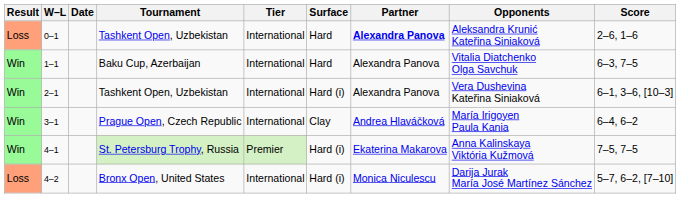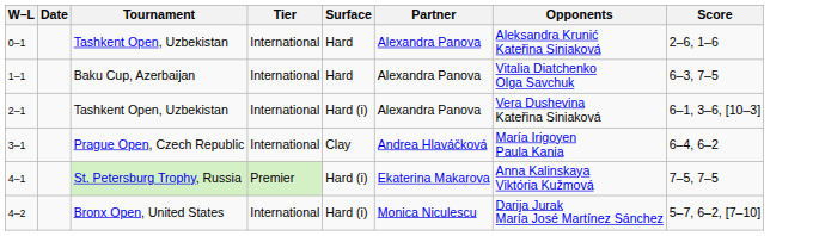- column: Result | Loss | Win | Win | Win | Win | Loss
0–1 | Partner: bold -> normal
